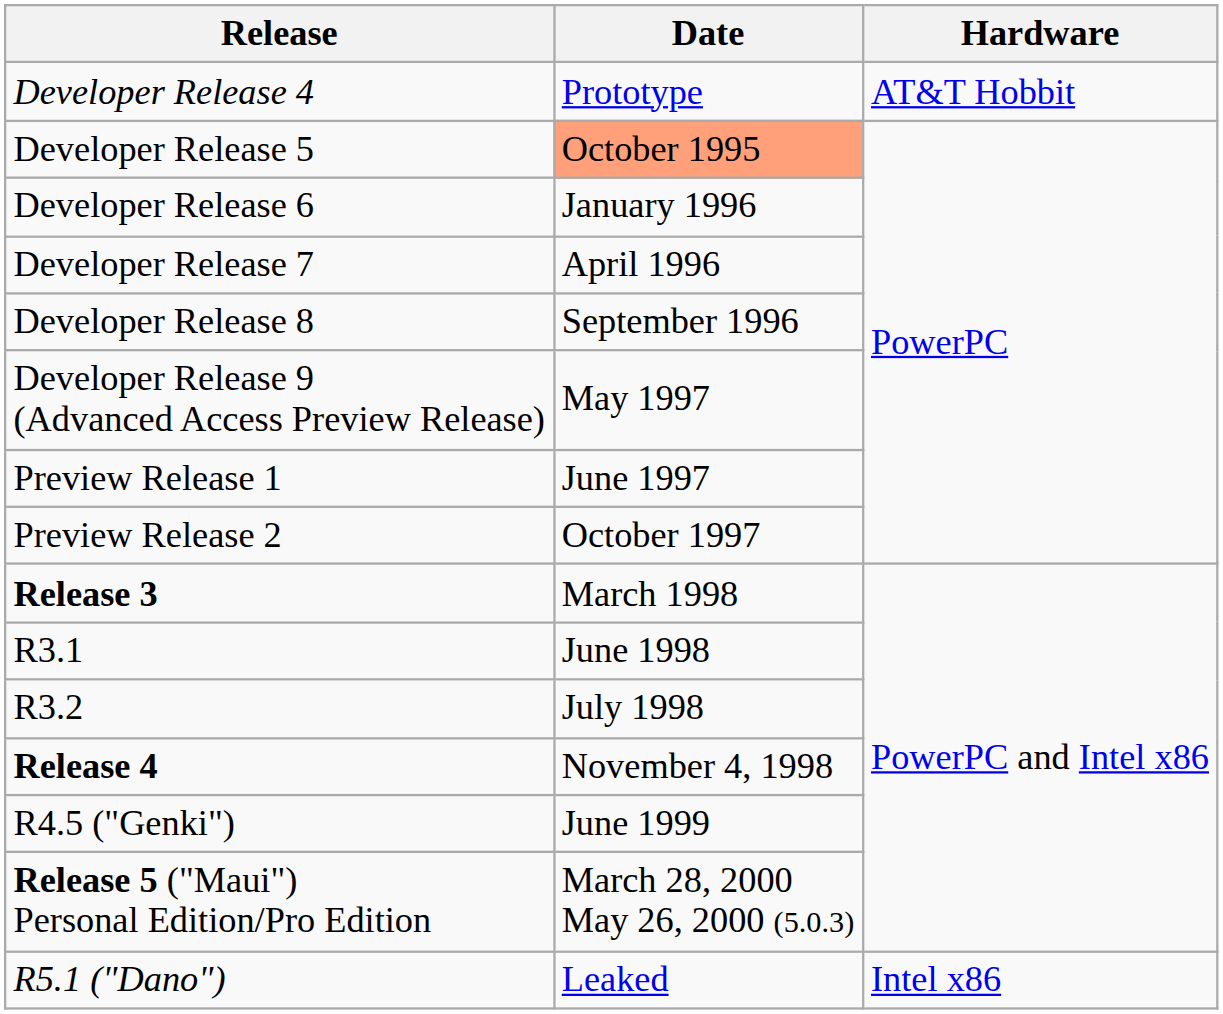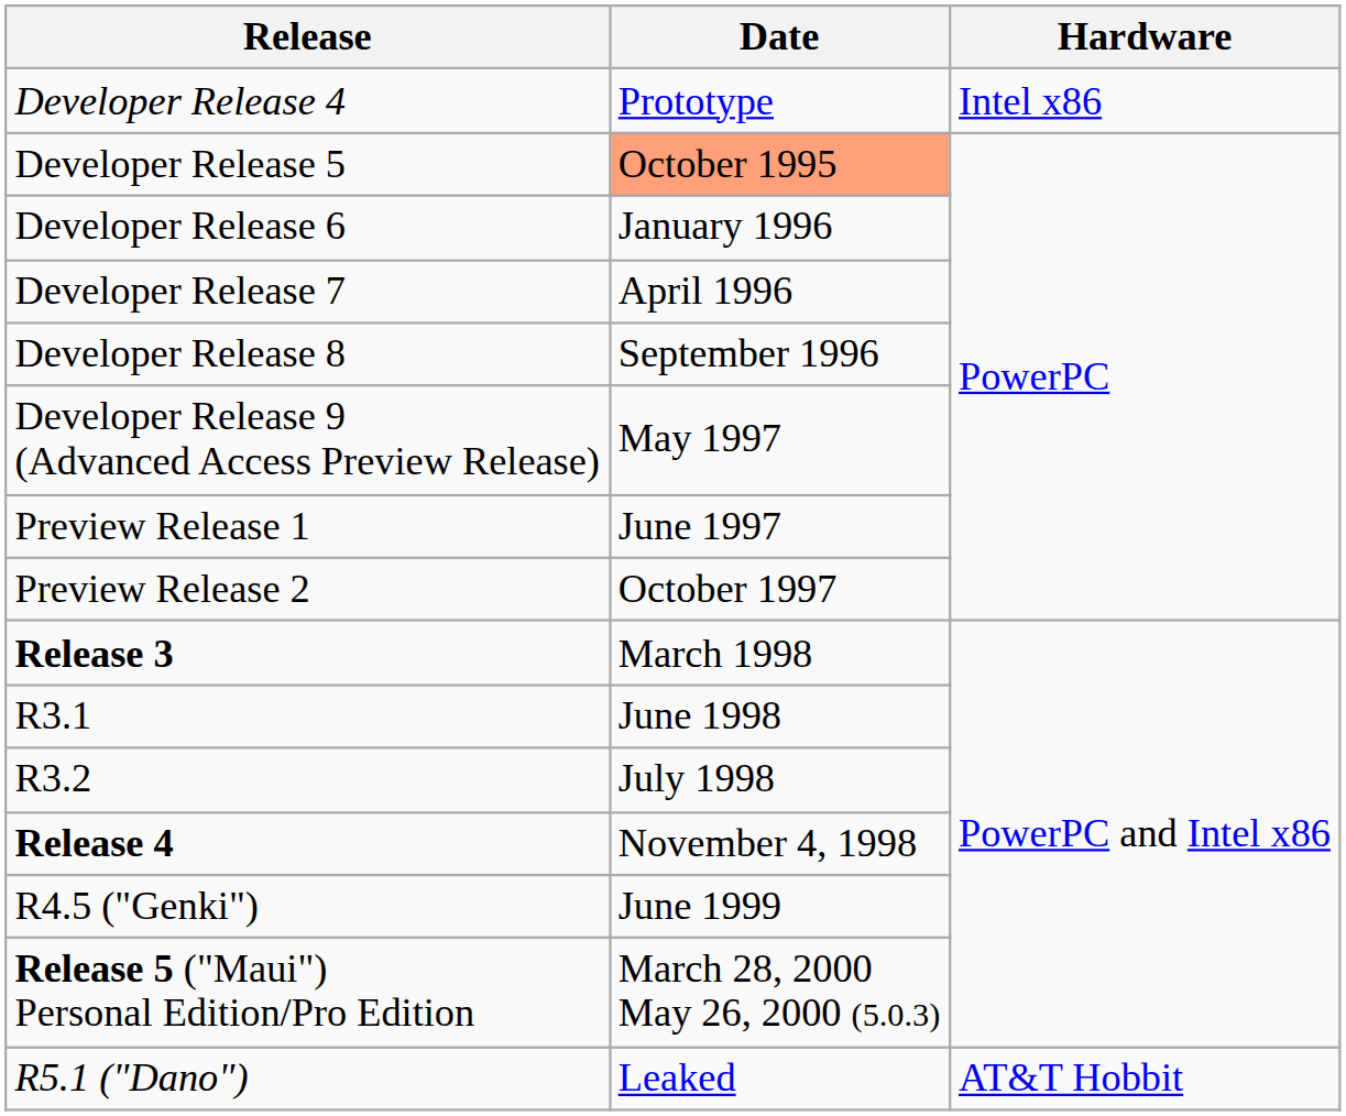Developer Release 4 | Hardware: AT&T Hobbit -> Intel x86
R5.1 ("Dano") | Hardware: Intel x86 -> AT&T Hobbit
